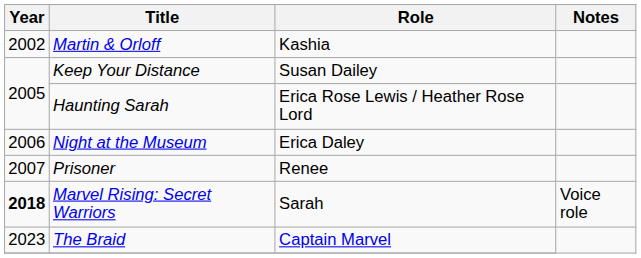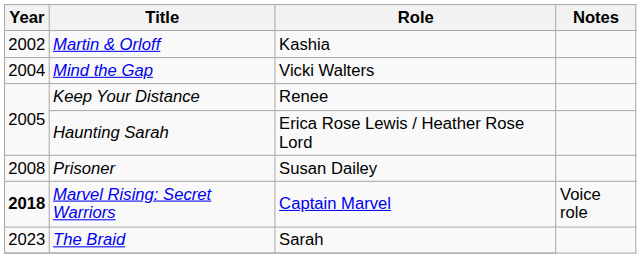+ row: 2004 | Mind the Gap | Vicki Walters
Keep Your Distance | Role: Susan Dailey -> Renee
- row: 2006 | Night at the Museum | Erica Daley
Prisoner | Year: 2007 -> 2008
Prisoner | Role: Renee -> Susan Dailey
Marvel Rising: Secret Warriors | Role: Sarah -> Captain Marvel
The Braid | Role: Captain Marvel -> Sarah
